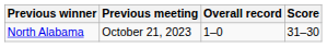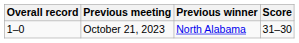columns swapped: Overall record <-> Previous winner
